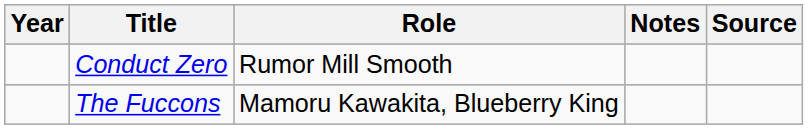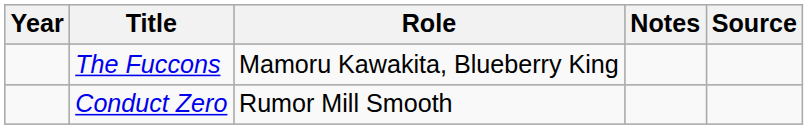rows swapped: The Fuccons <-> Conduct Zero
